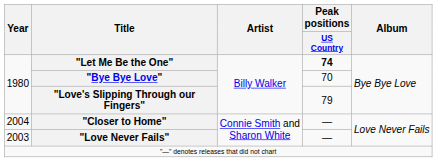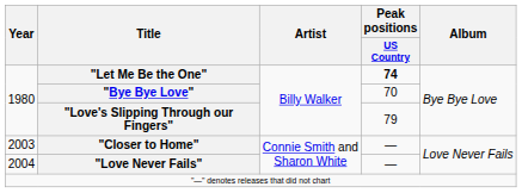"Closer to Home" | Year: 2004 -> 2003
"Love Never Fails" | Year: 2003 -> 2004
